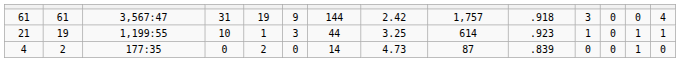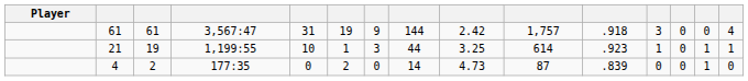+ column: Player
